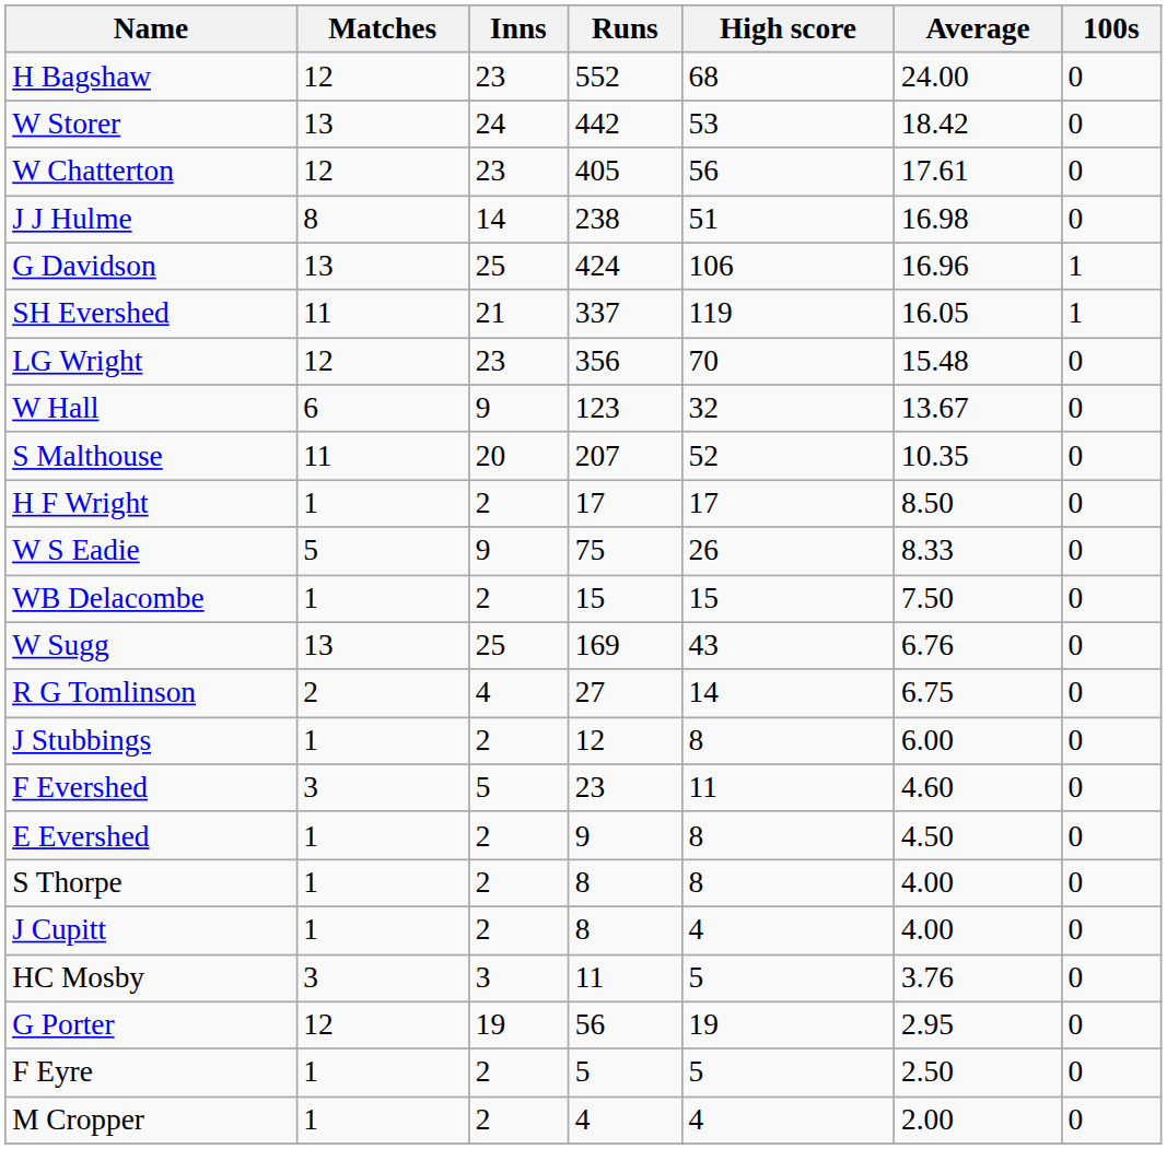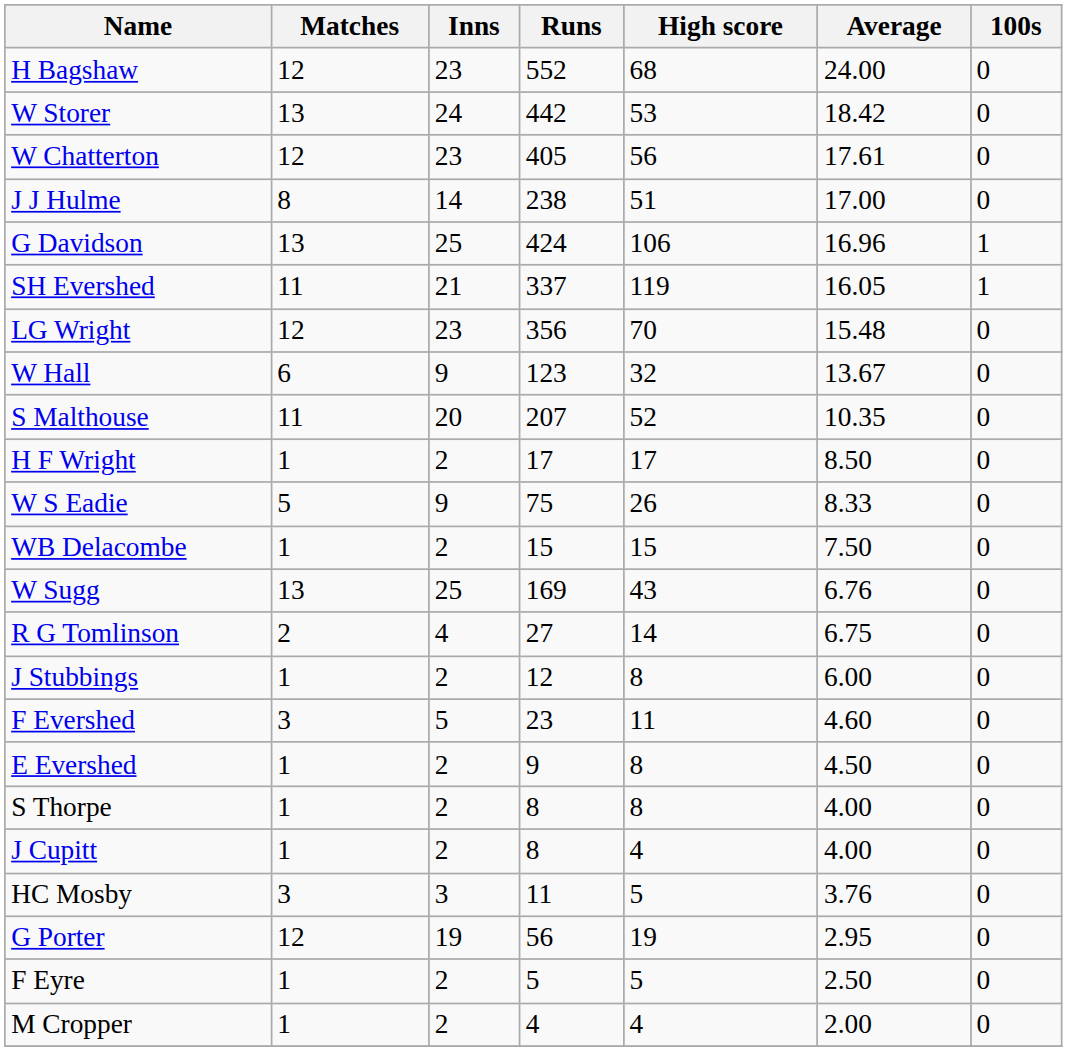J J Hulme | Average: 16.98 -> 17.00
